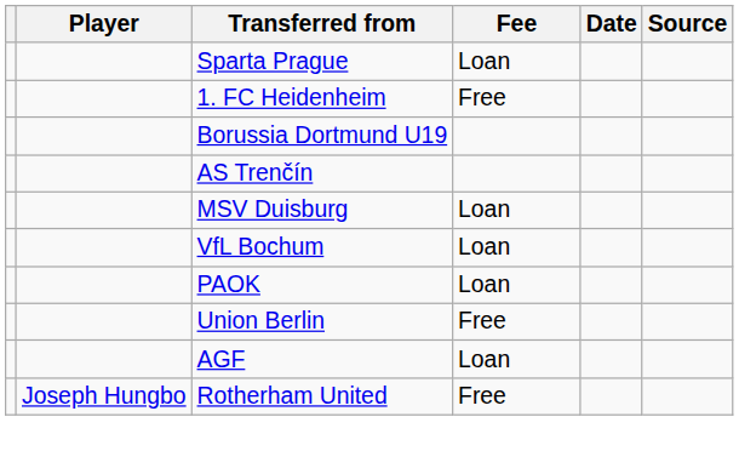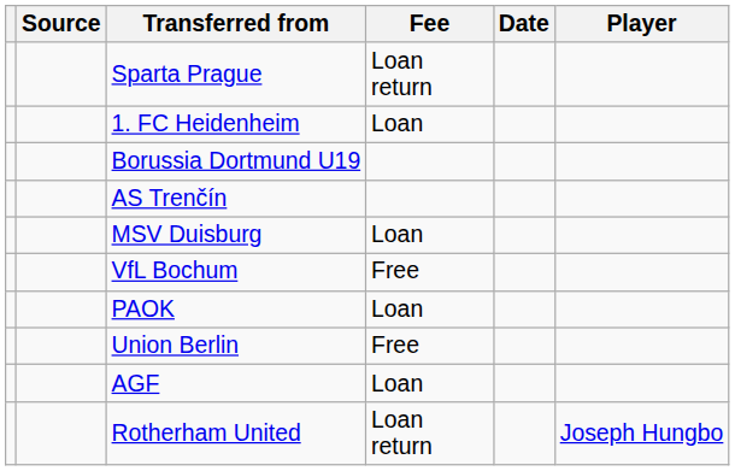columns swapped: Player <-> Source
Sparta Prague | Fee: Loan -> Loan return
1. FC Heidenheim | Fee: Free -> Loan
VfL Bochum | Fee: Loan -> Free
Rotherham United | Fee: Free -> Loan return
